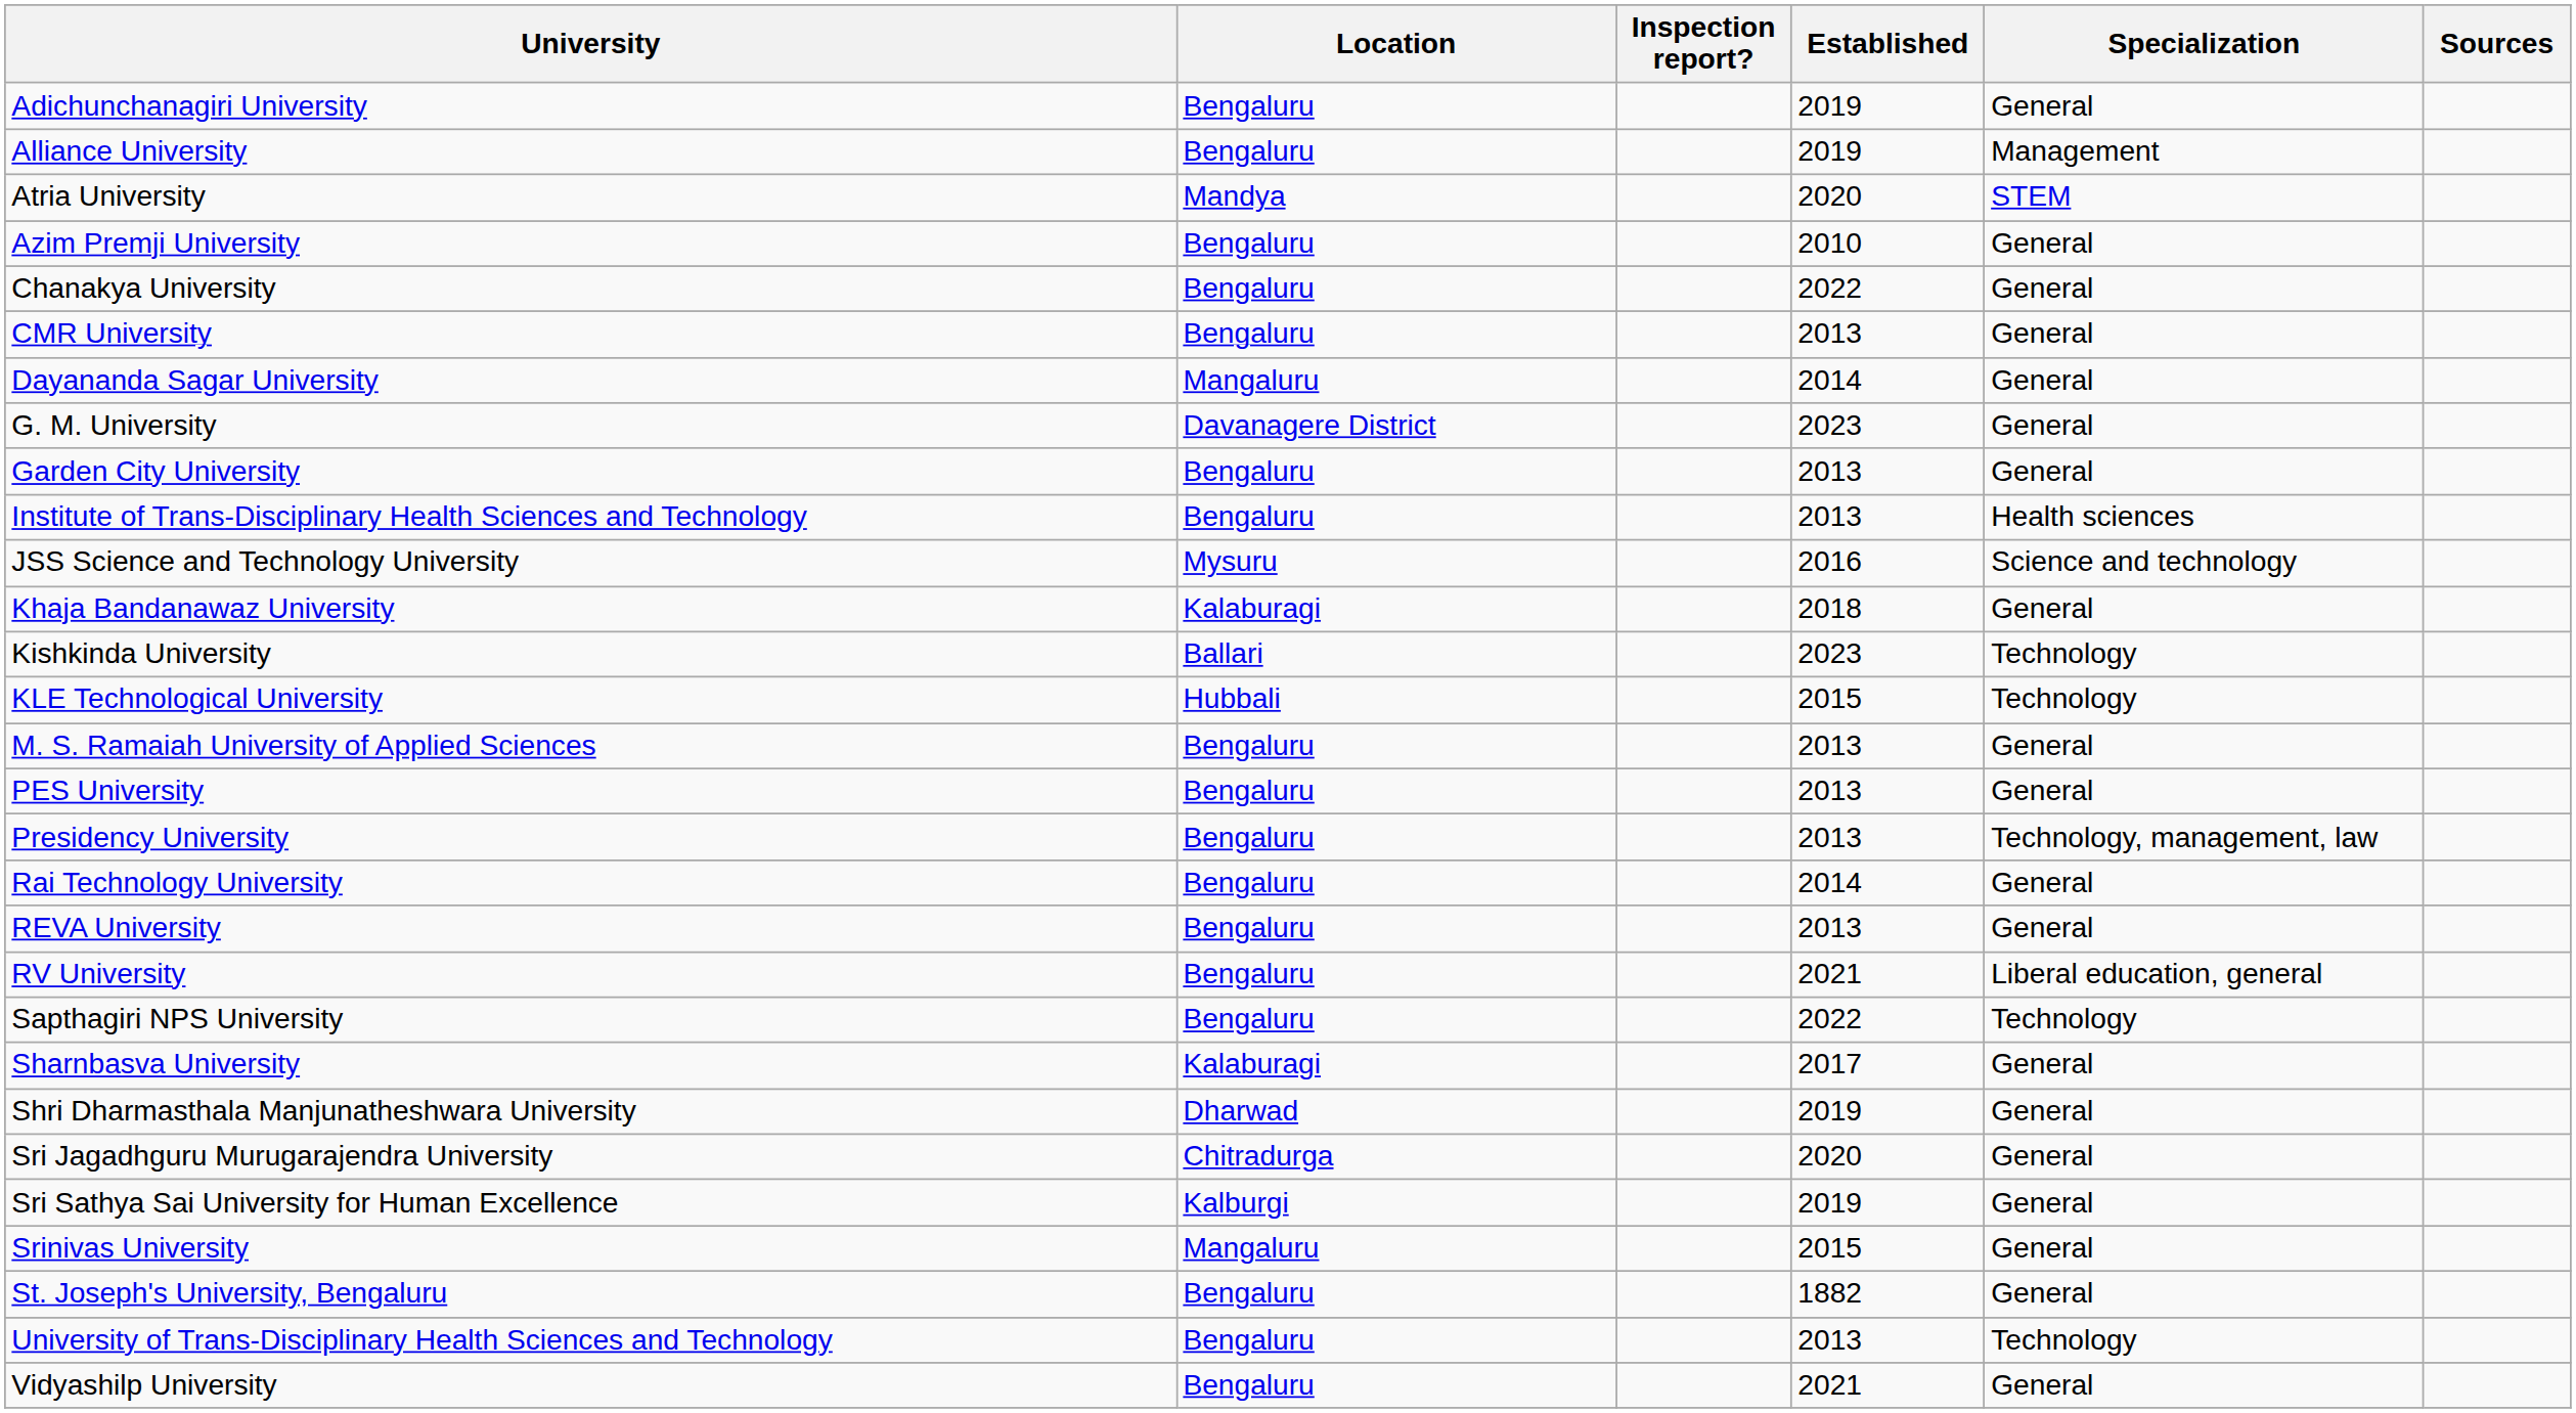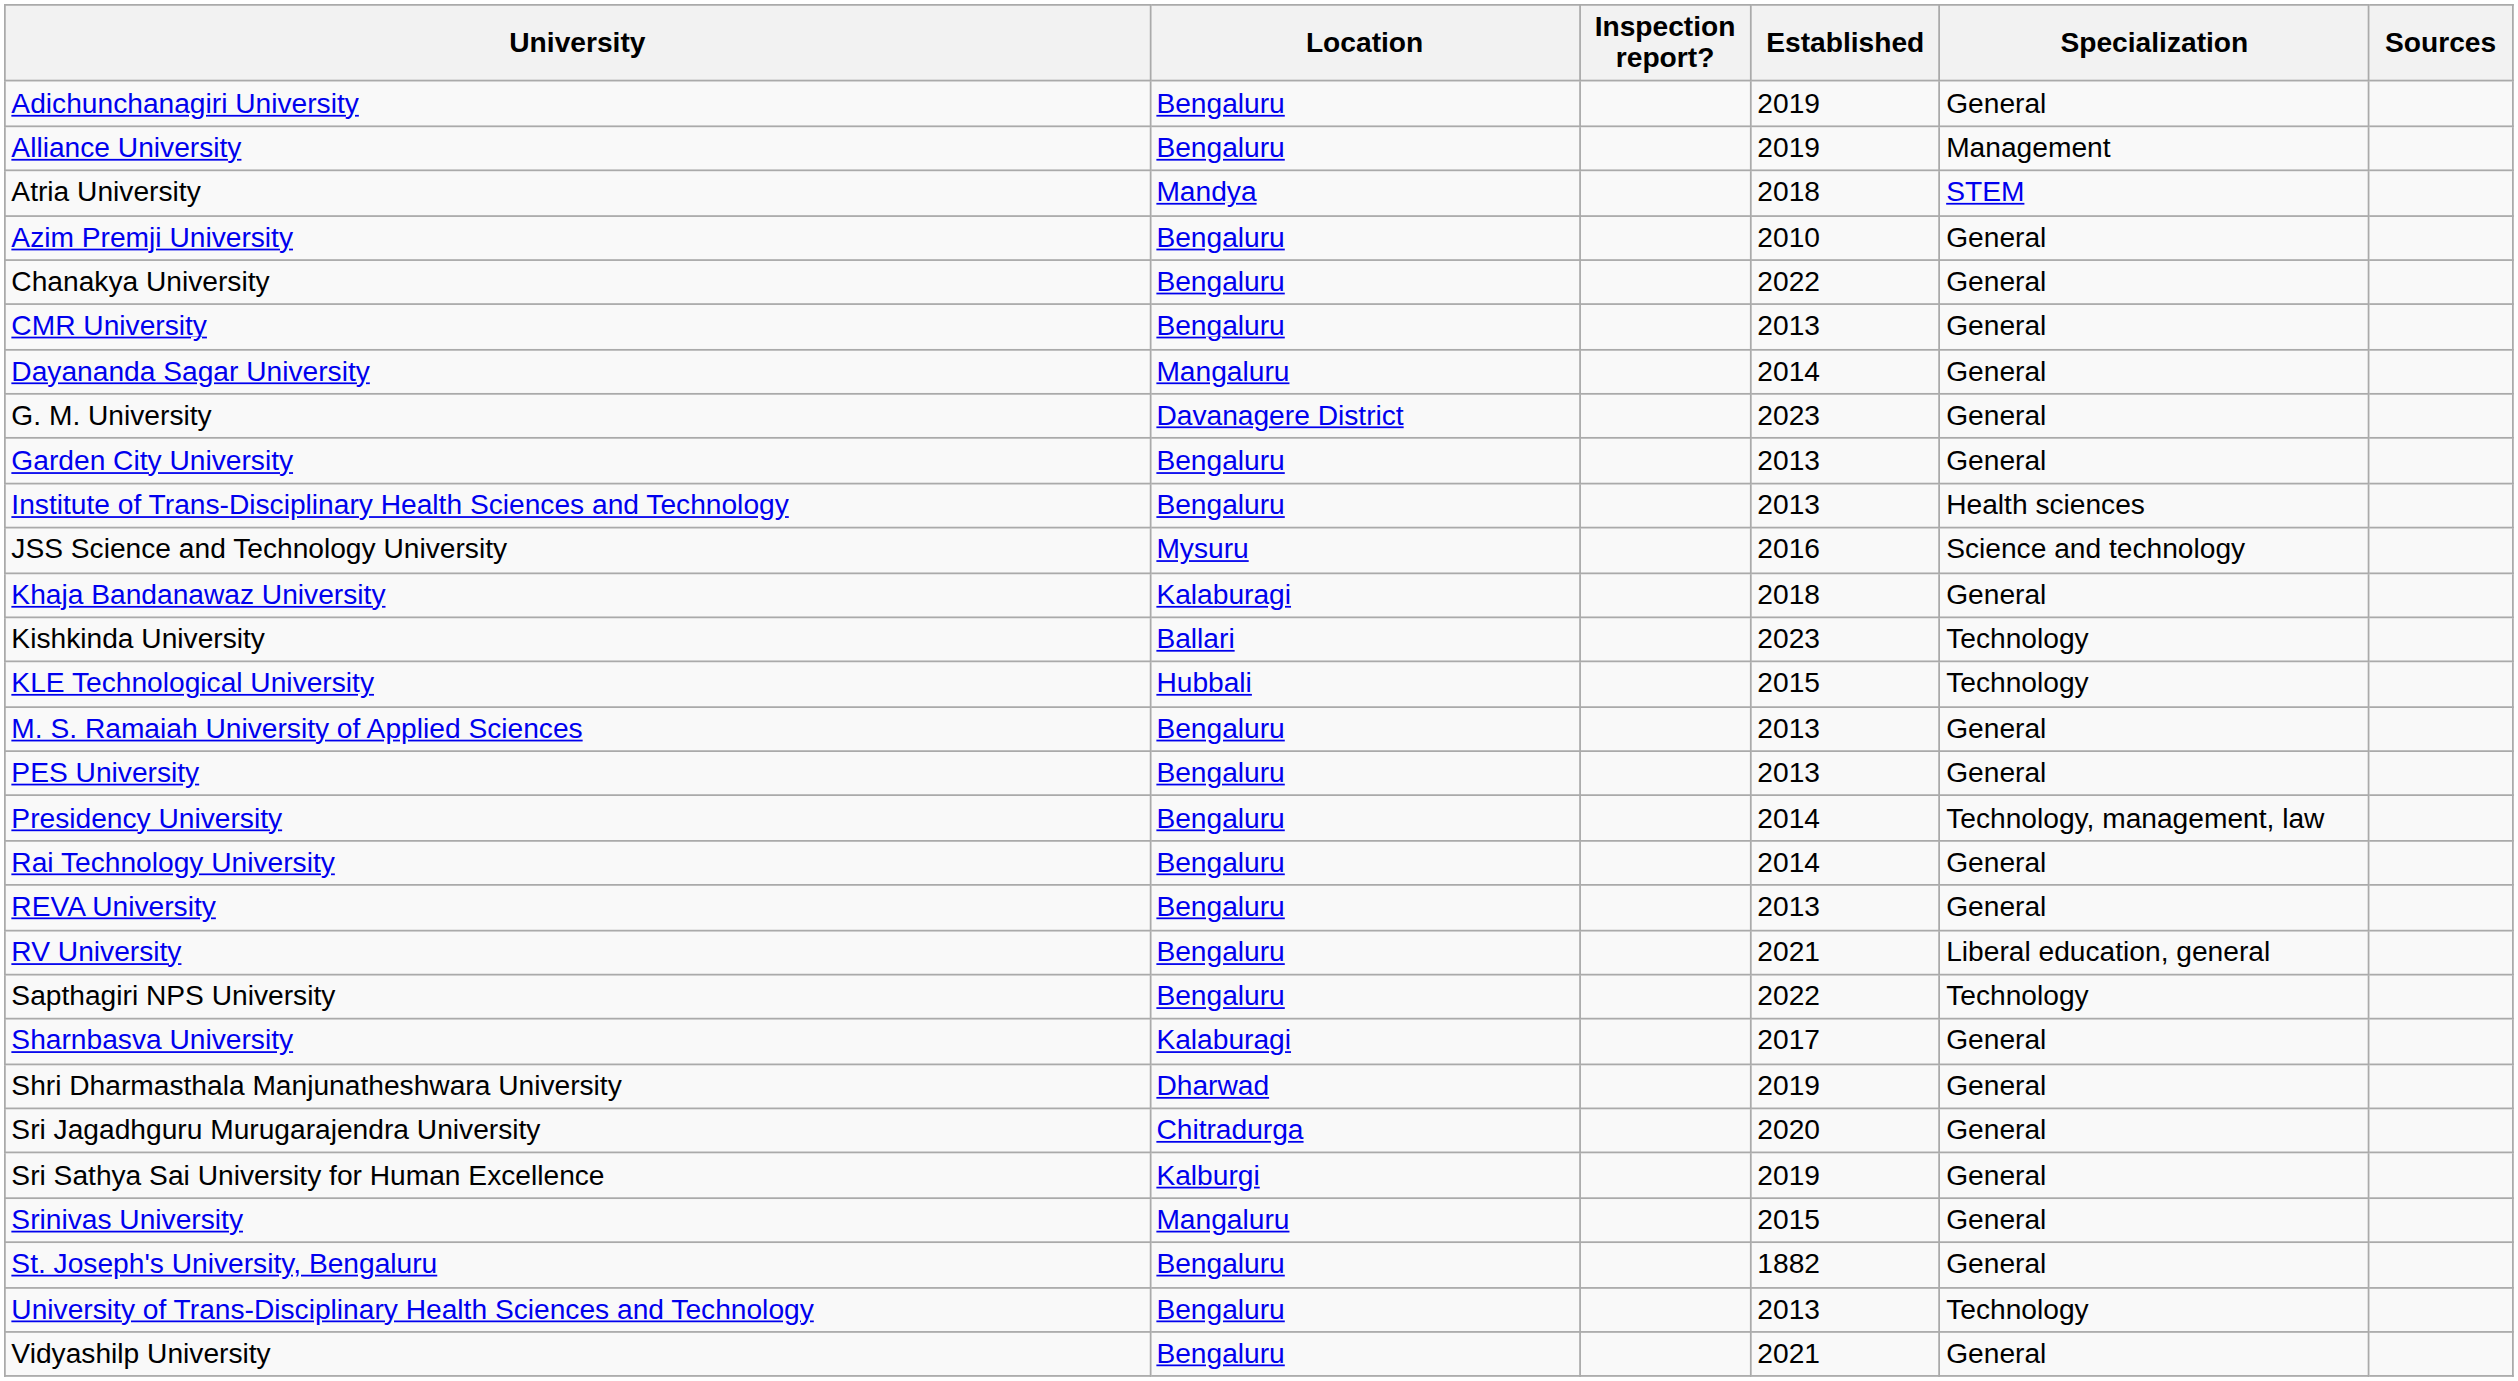Atria University | Established: 2020 -> 2018
Presidency University | Established: 2013 -> 2014
